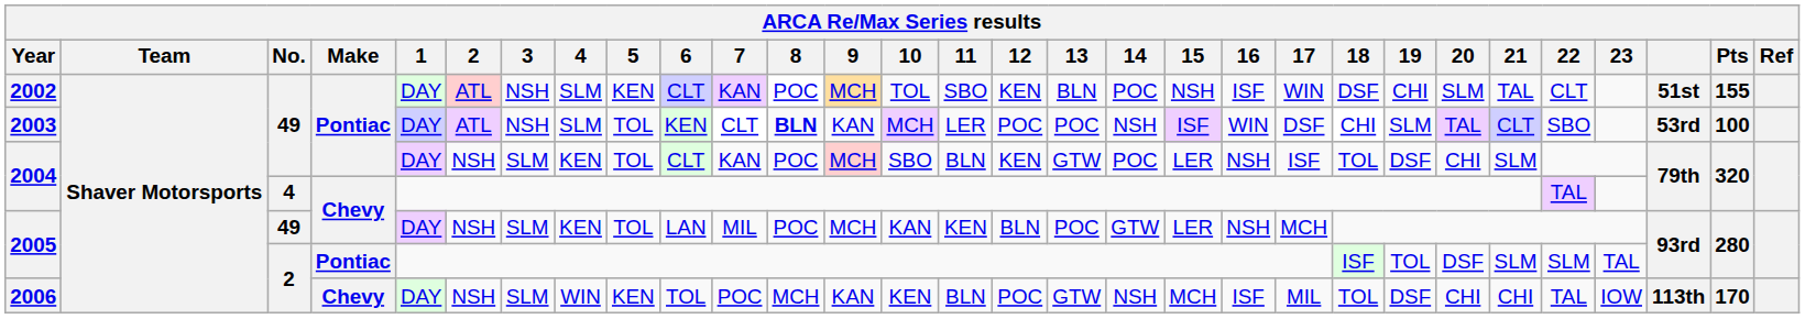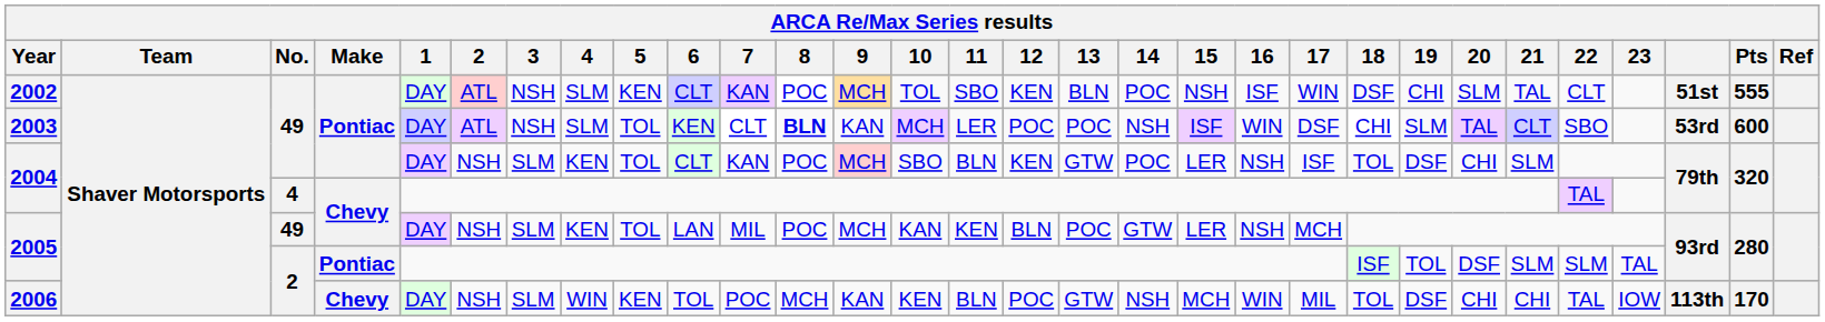2002 | Pts: 155 -> 555
2003 | Pts: 100 -> 600
2006 | 16: ISF -> WIN
